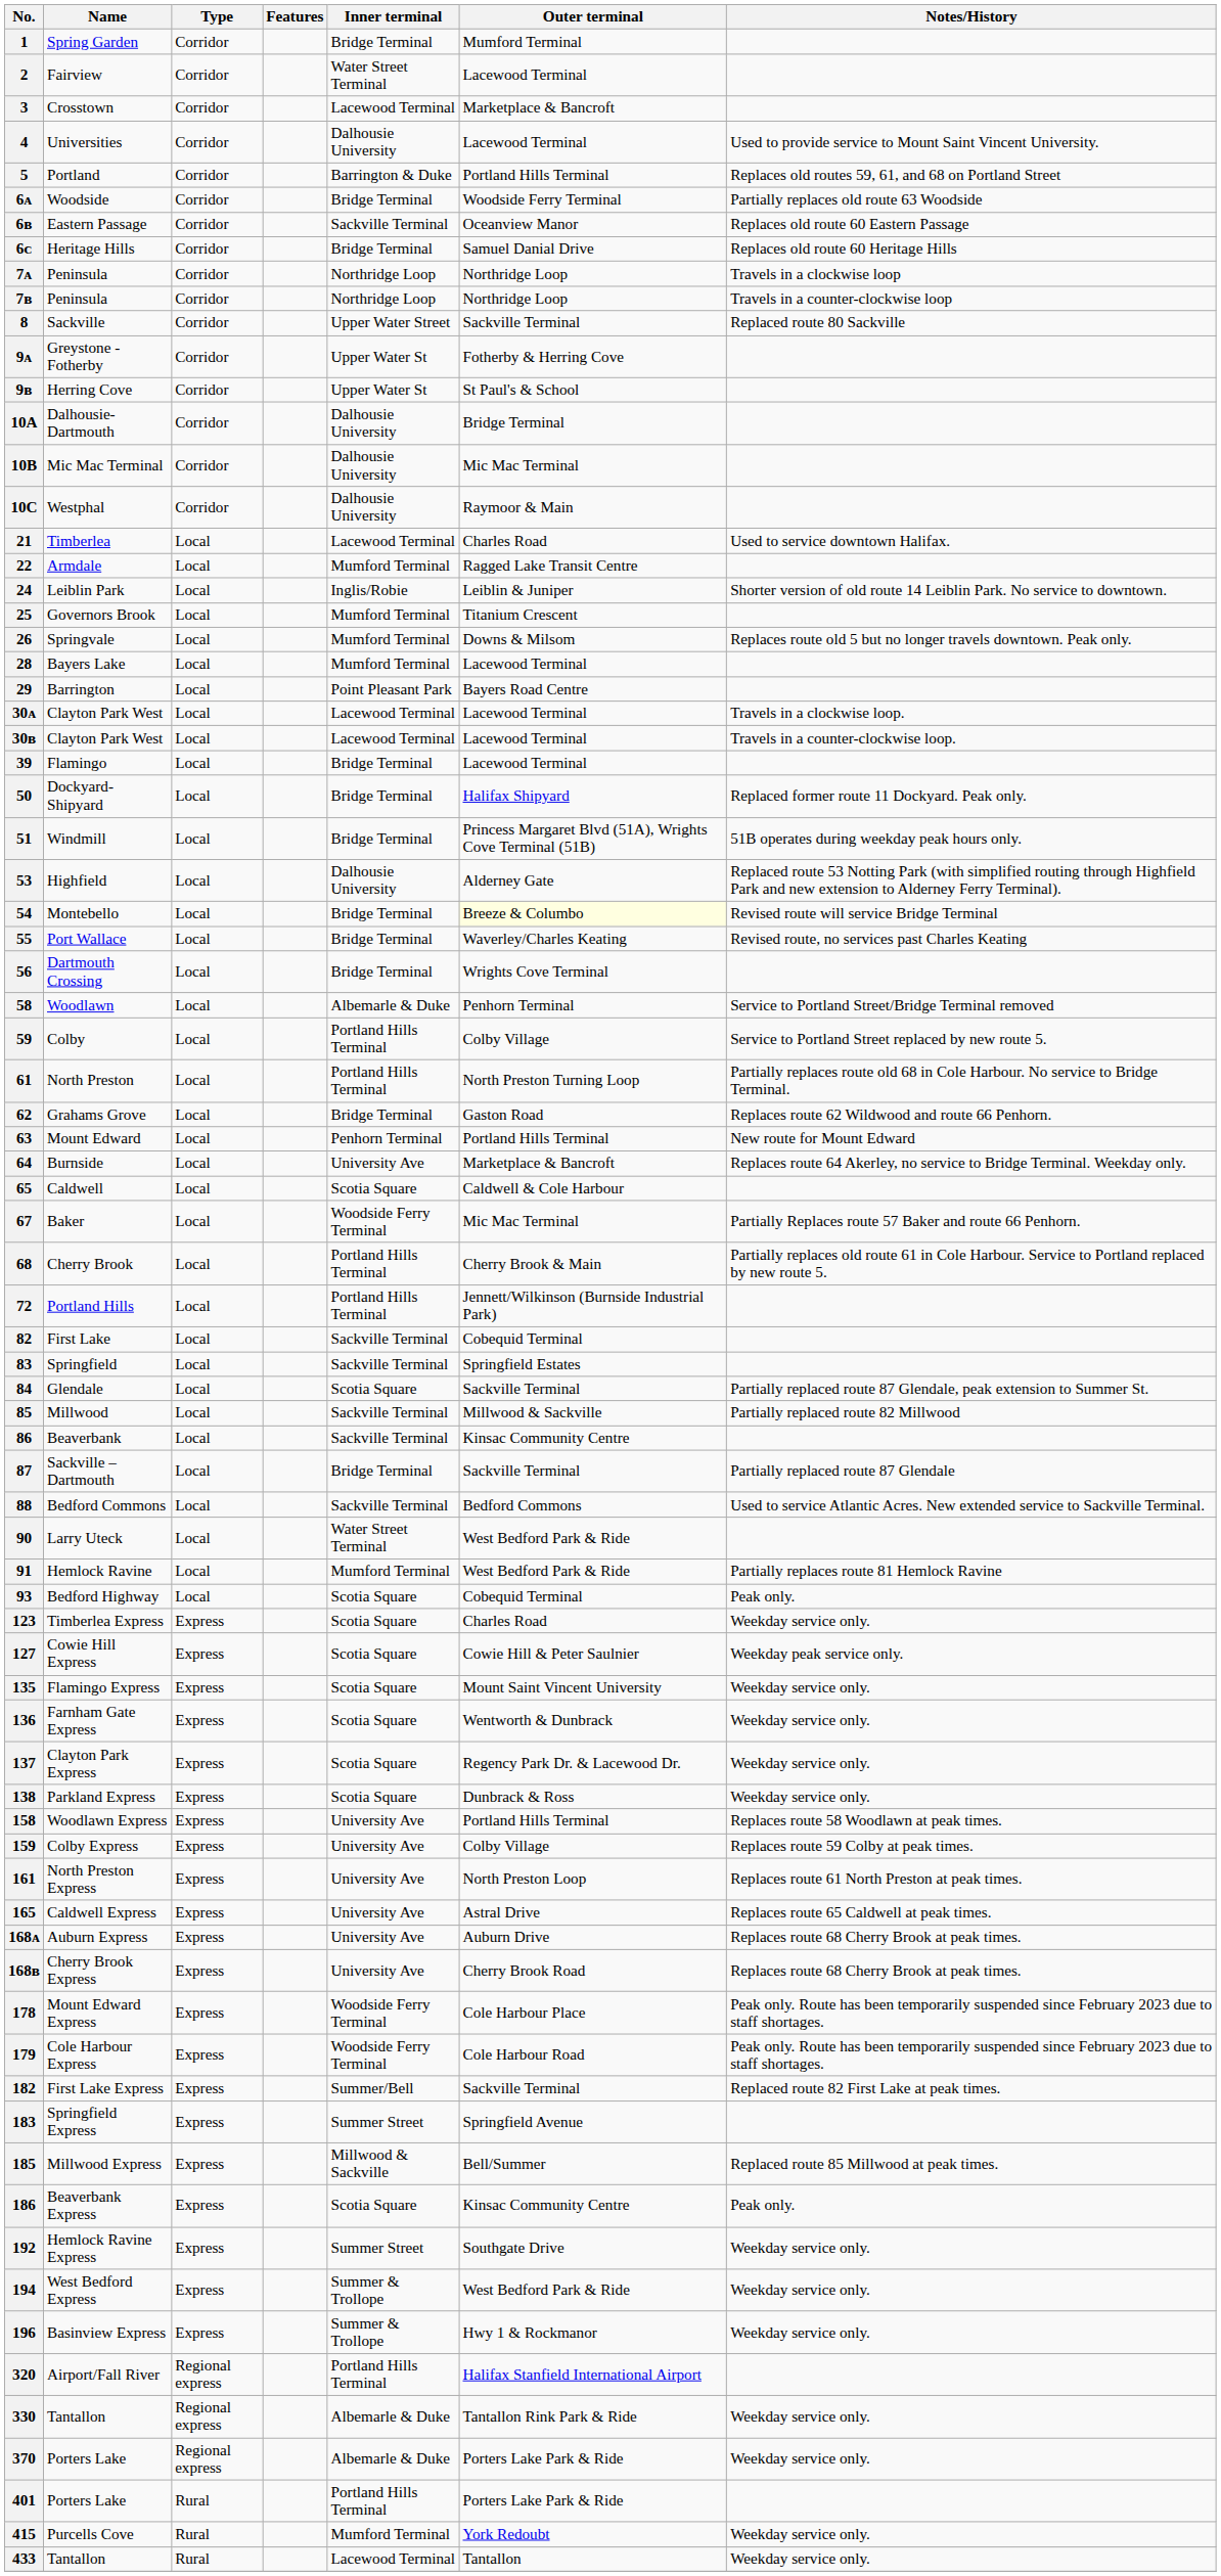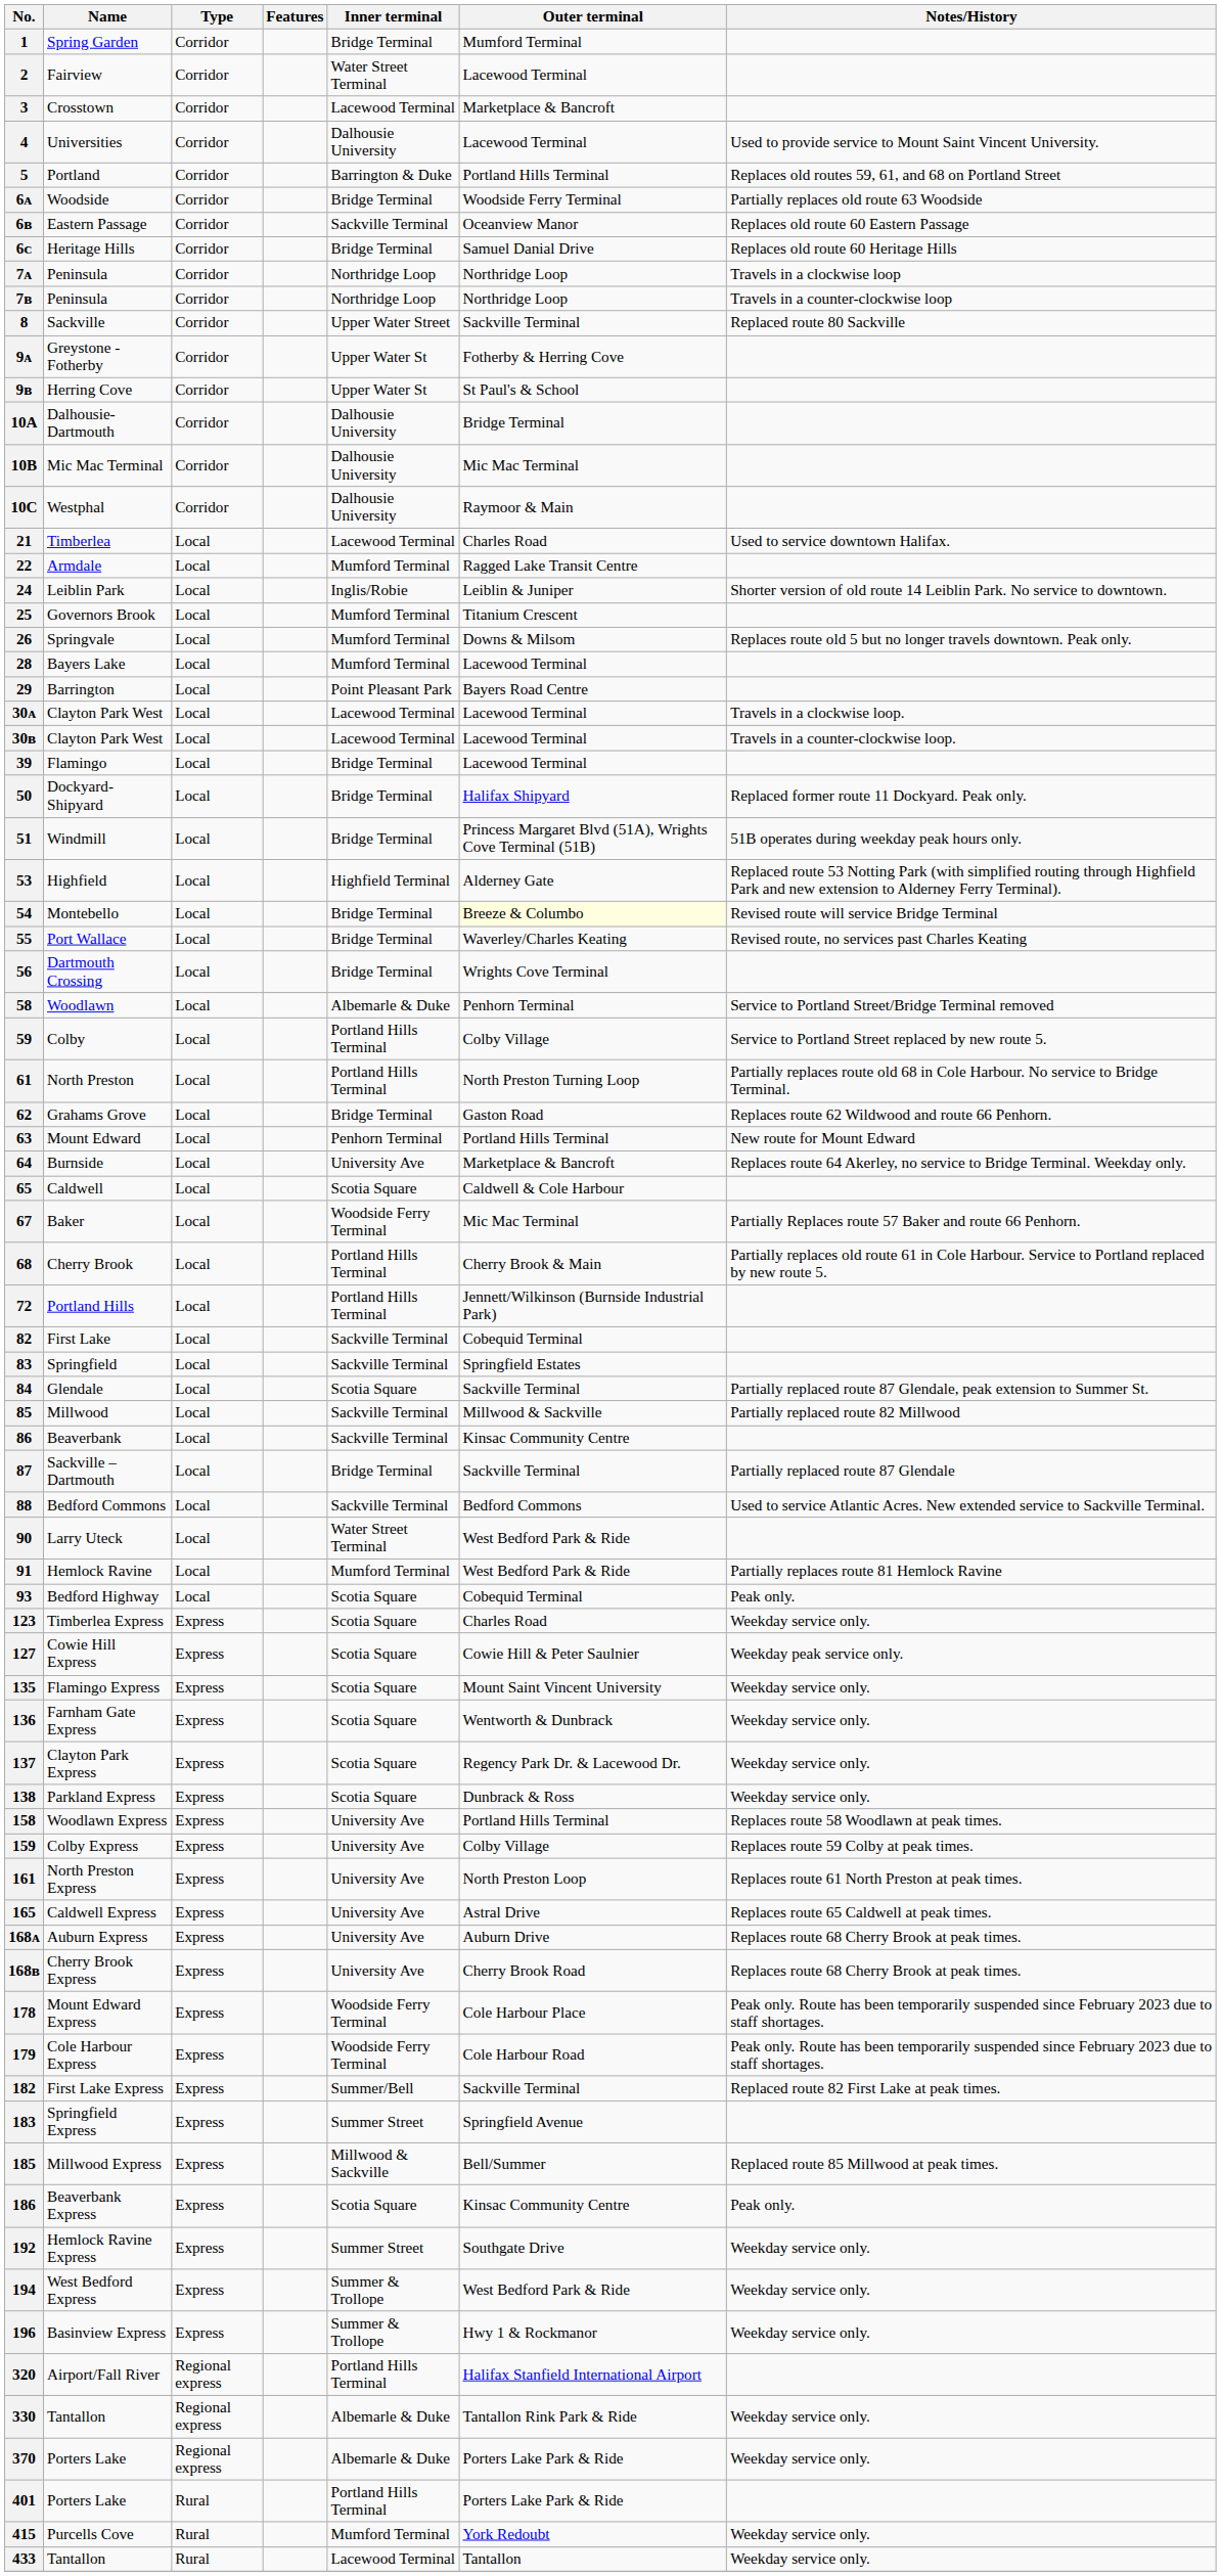53 | Inner terminal: Dalhousie University -> Highfield Terminal
